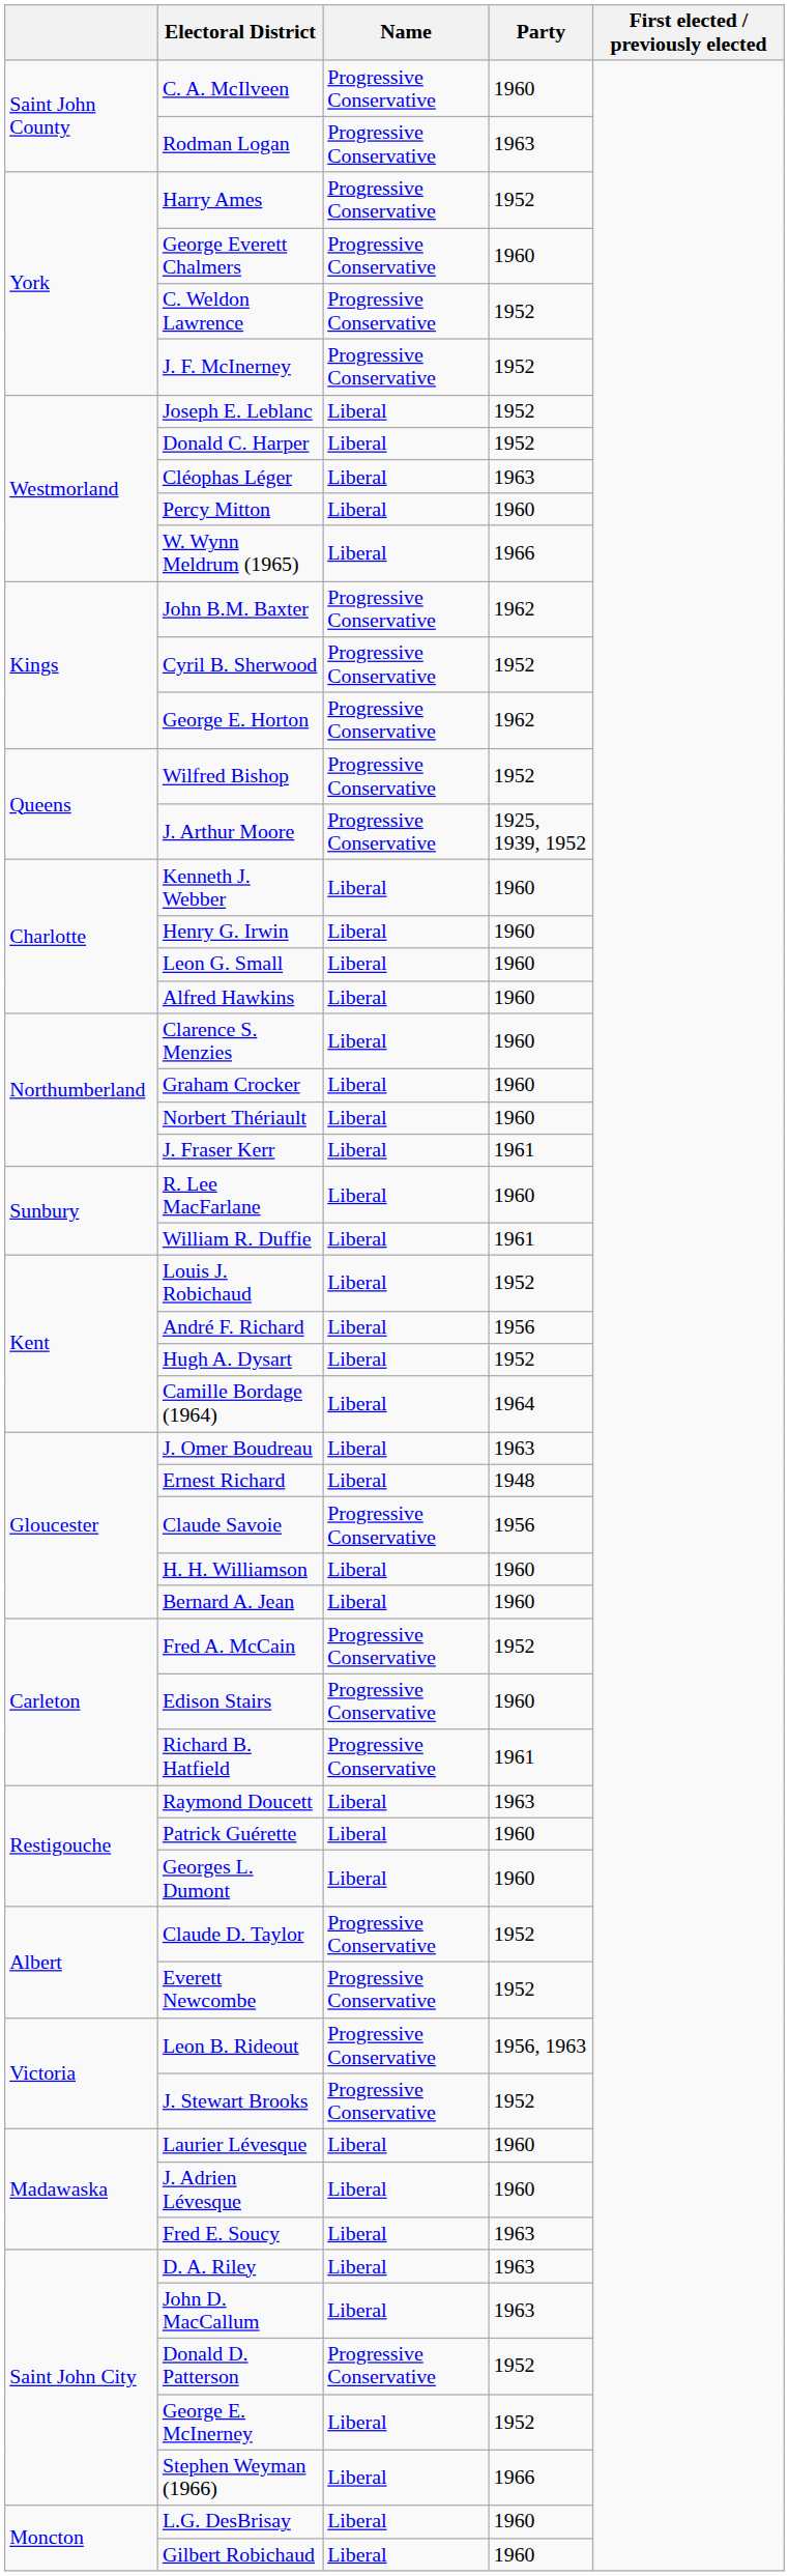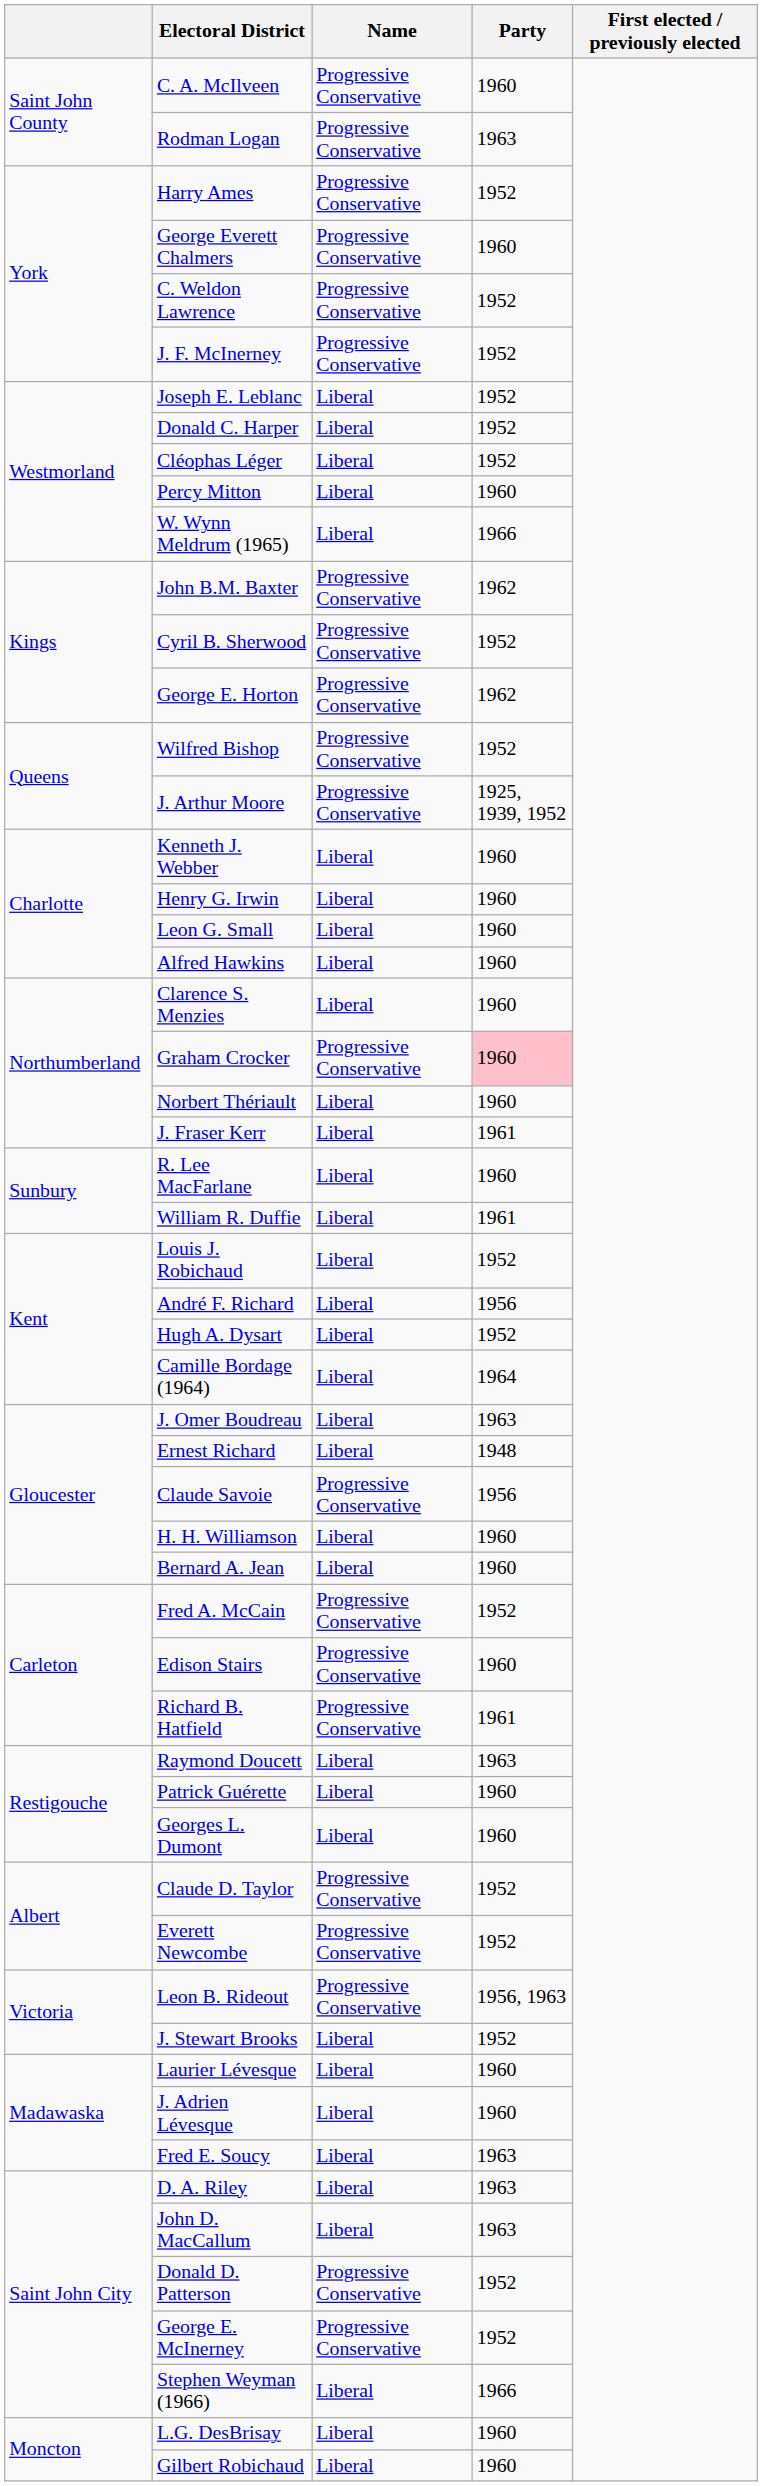Cléophas Léger | Party: 1963 -> 1952
Graham Crocker | Name: Liberal -> Progressive Conservative
Graham Crocker | Party: no background -> pink background
J. Stewart Brooks | Name: Progressive Conservative -> Liberal
George E. McInerney | Name: Liberal -> Progressive Conservative
